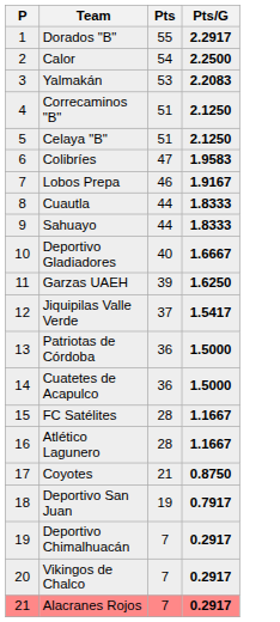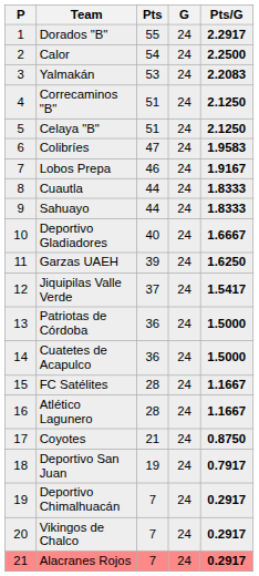+ column: G | 24 | 24 | 24 | 24 | 24 | 24 | 24 | 24 | 24 | 24 | 24 | 24 | 24 | 24 | 24 | 24 | 24 | 24 | 24 | 24 | 24
